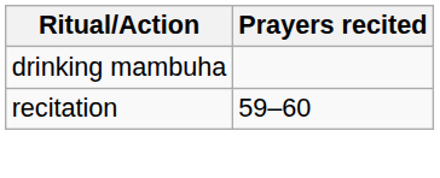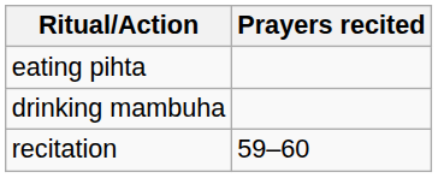+ row: eating pihta
